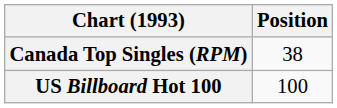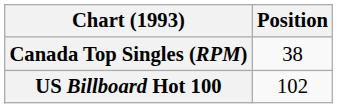US Billboard Hot 100 | Position: 100 -> 102
